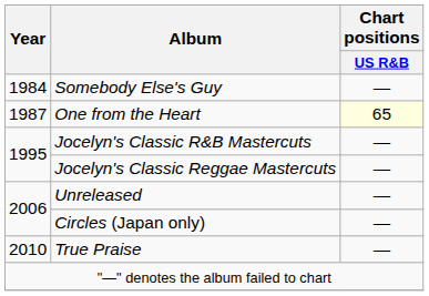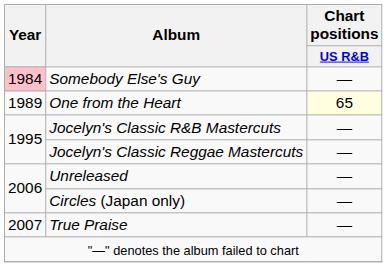Somebody Else's Guy | Year: no background -> pink background
One from the Heart | Year: 1987 -> 1989
True Praise | Year: 2010 -> 2007
